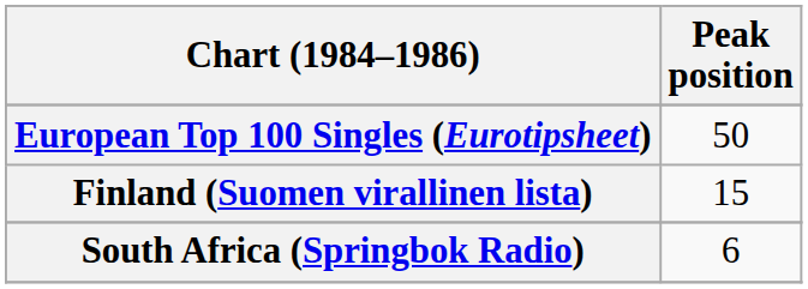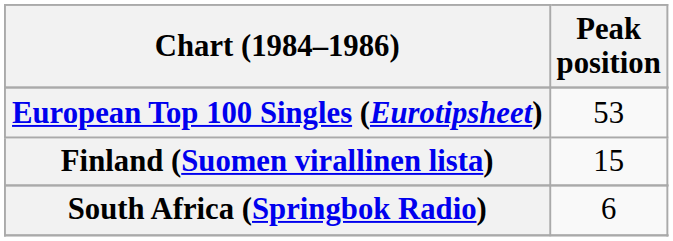European Top 100 Singles (Eurotipsheet) | Peak position: 50 -> 53
